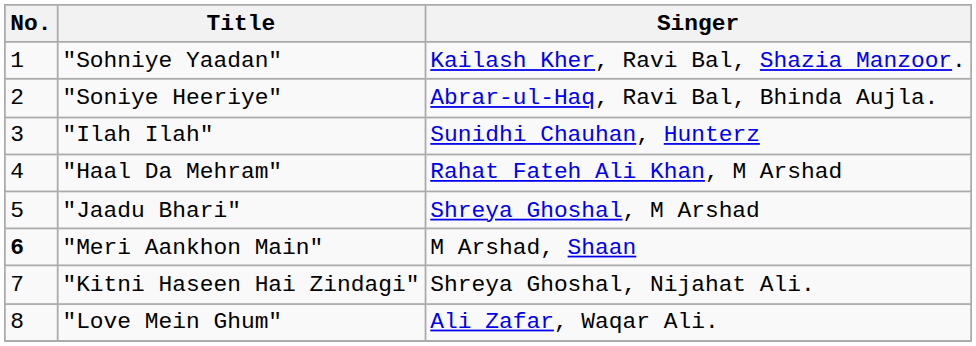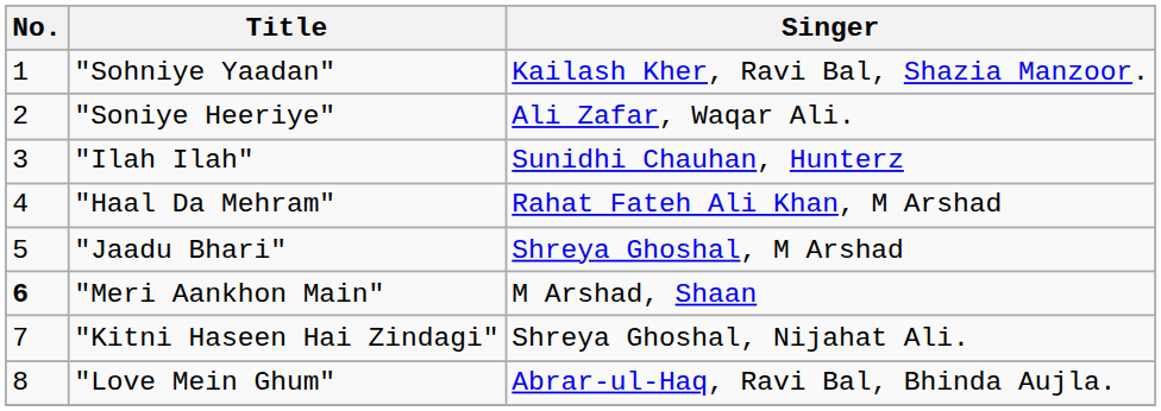"Soniye Heeriye" | Singer: Abrar-ul-Haq, Ravi Bal, Bhinda Aujla. -> Ali Zafar, Waqar Ali.
"Love Mein Ghum" | Singer: Ali Zafar, Waqar Ali. -> Abrar-ul-Haq, Ravi Bal, Bhinda Aujla.
